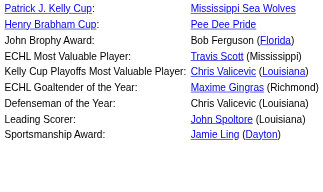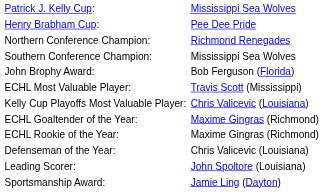+ row: Northern Conference Champion: | Richmond Renegades
+ row: Southern Conference Champion: | Mississippi Sea Wolves
+ row: ECHL Rookie of the Year: | Maxime Gingras (Richmond)
